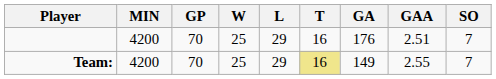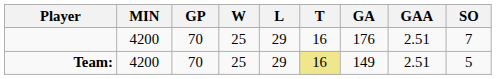Team: | GAA: 2.55 -> 2.51
Team: | SO: 7 -> 5
